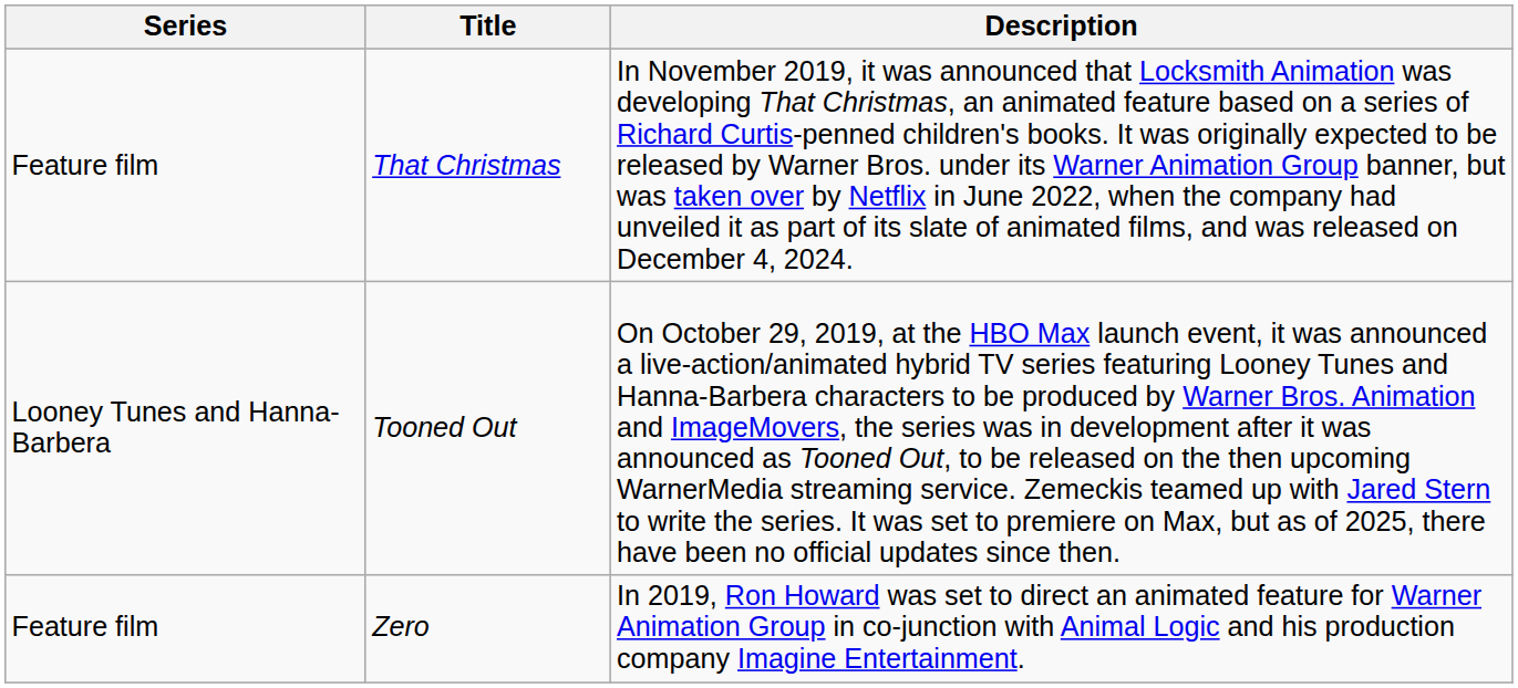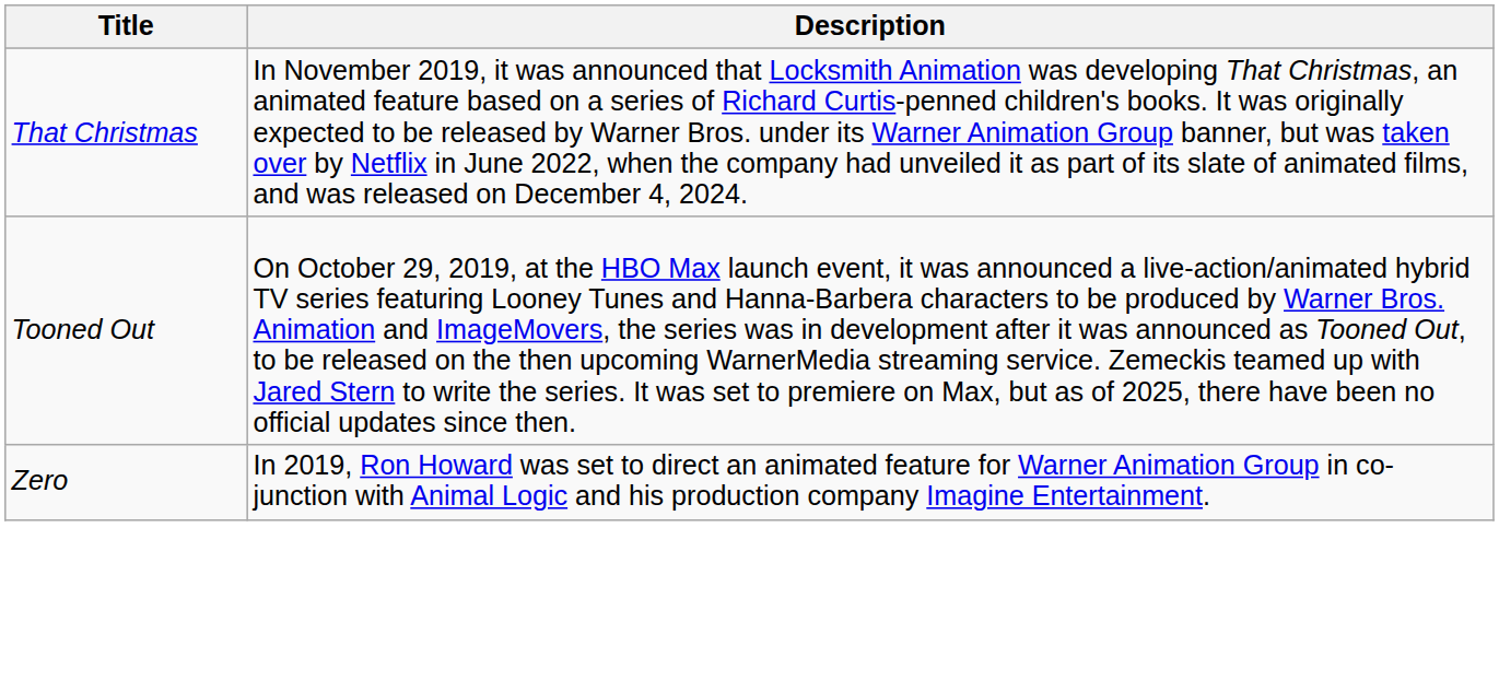- column: Series | Feature film | Looney Tunes and Hanna-Barbera | Feature film
